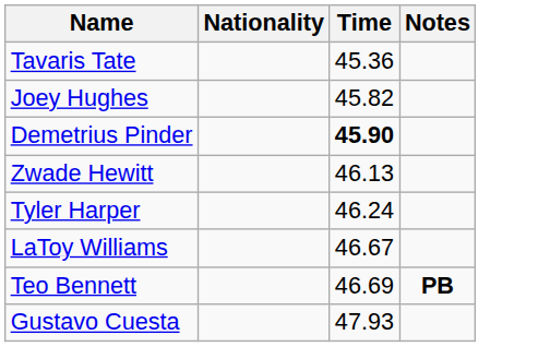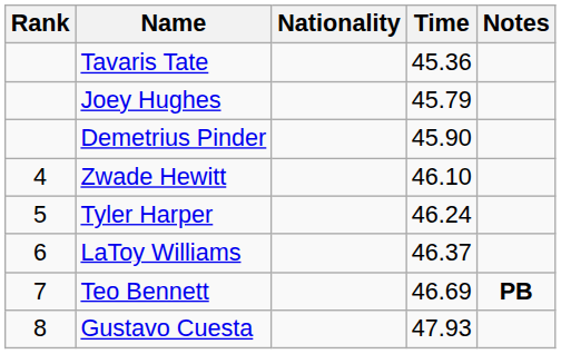+ column: Rank | 4 | 5 | 6 | 7 | 8
Joey Hughes | Time: 45.82 -> 45.79
Demetrius Pinder | Time: bold -> normal
Zwade Hewitt | Time: 46.13 -> 46.10
LaToy Williams | Time: 46.67 -> 46.37
